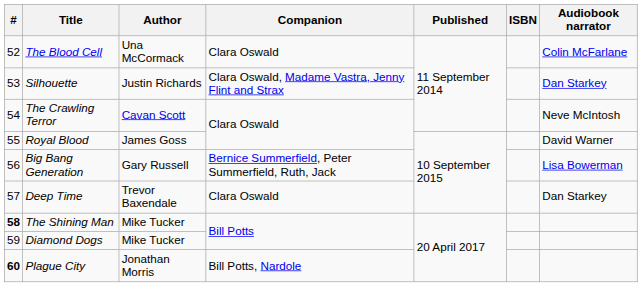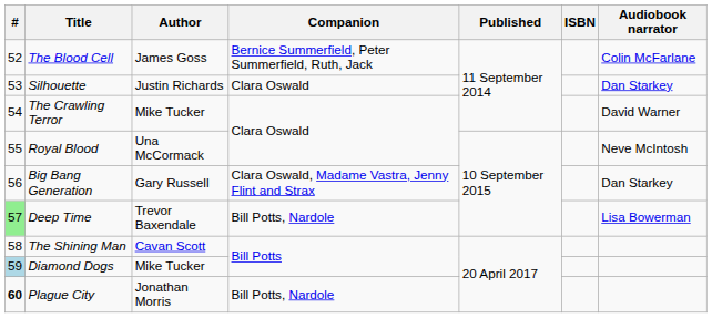The Blood Cell | Author: Una McCormack -> James Goss
The Blood Cell | Companion: Clara Oswald -> Bernice Summerfield, Peter Summerfield, Ruth, Jack
Silhouette | Companion: Clara Oswald, Madame Vastra, Jenny Flint and Strax -> Clara Oswald
The Crawling Terror | Author: Cavan Scott -> Mike Tucker
The Crawling Terror | Audiobook narrator: Neve McIntosh -> David Warner
Royal Blood | Author: James Goss -> Una McCormack
Royal Blood | Audiobook narrator: David Warner -> Neve McIntosh
Big Bang Generation | Companion: Bernice Summerfield, Peter Summerfield, Ruth, Jack -> Clara Oswald, Madame Vastra, Jenny Flint and Strax
Big Bang Generation | Audiobook narrator: Lisa Bowerman -> Dan Starkey
Deep Time | #: no background -> lightgreen background
Deep Time | Companion: Clara Oswald -> Bill Potts, Nardole
Deep Time | Audiobook narrator: Dan Starkey -> Lisa Bowerman
The Shining Man | #: bold -> normal
The Shining Man | Author: Mike Tucker -> Cavan Scott
Diamond Dogs | #: no background -> lightblue background
